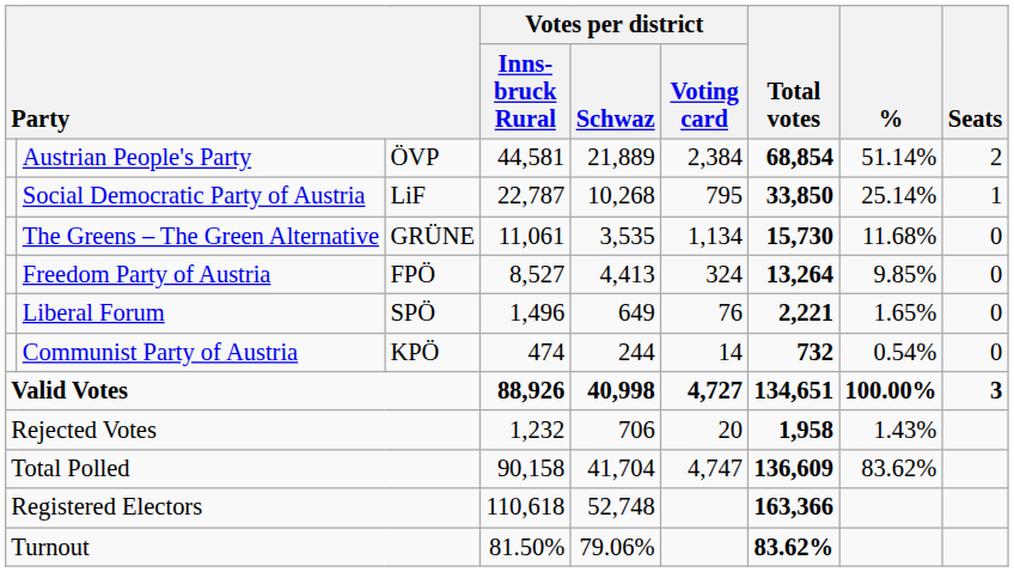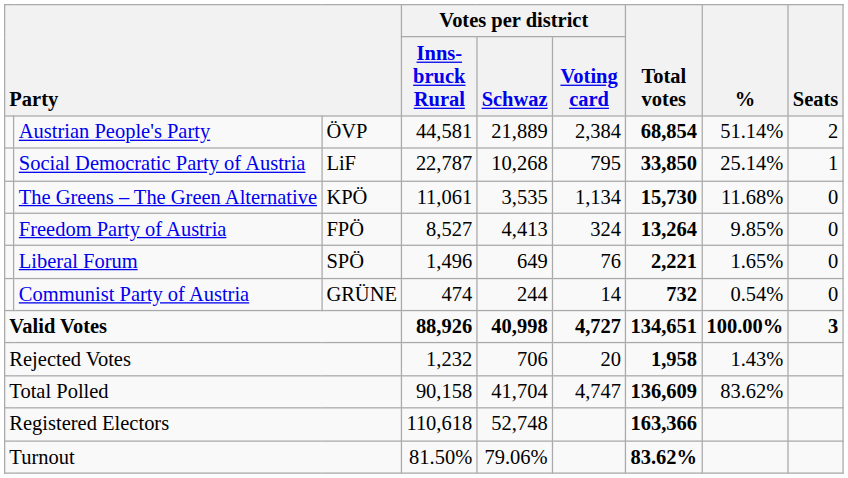The Greens – The Green Alternative | column 3: GRÜNE -> KPÖ
Communist Party of Austria | column 3: KPÖ -> GRÜNE
